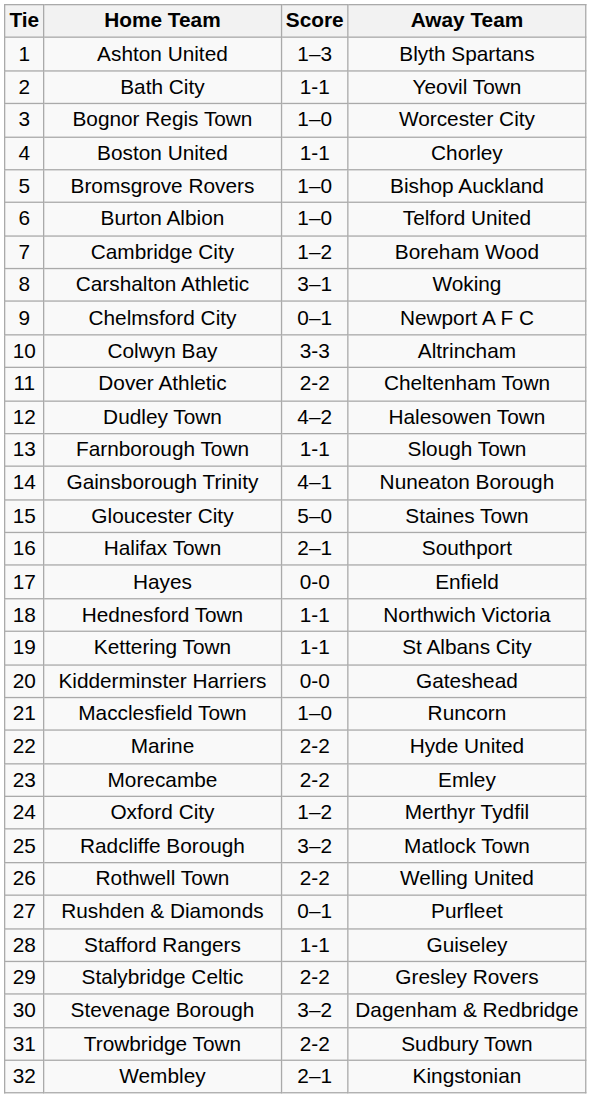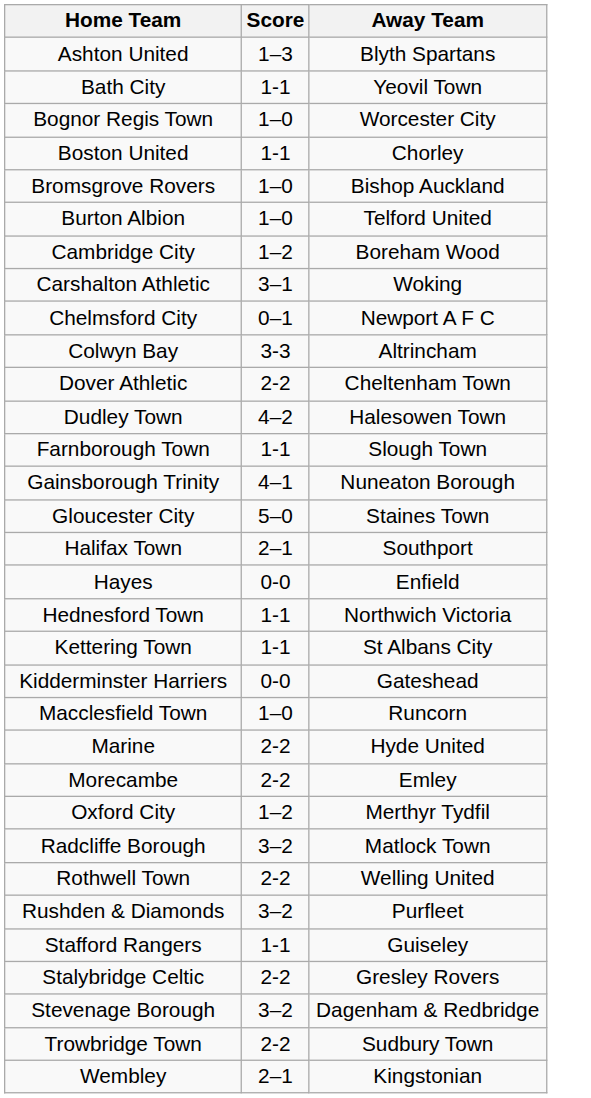- column: Tie | 1 | 2 | 3 | 4 | 5 | 6 | 7 | 8 | 9 | 10 | 11 | 12 | 13 | 14 | 15 | 16 | 17 | 18 | 19 | 20 | 21 | 22 | 23 | 24 | 25 | 26 | 27 | 28 | 29 | 30 | 31 | 32
Rushden & Diamonds | Score: 0–1 -> 3–2
